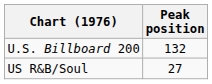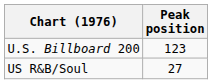U.S. Billboard 200 | Peak position: 132 -> 123
